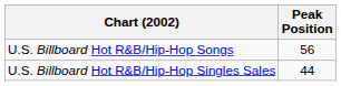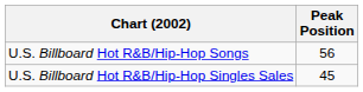U.S. Billboard Hot R&B/Hip-Hop Singles Sales | Peak Position: 44 -> 45
